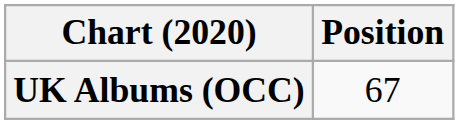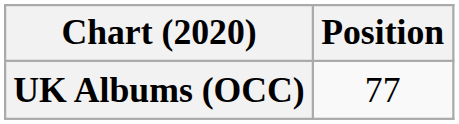UK Albums (OCC) | Position: 67 -> 77
